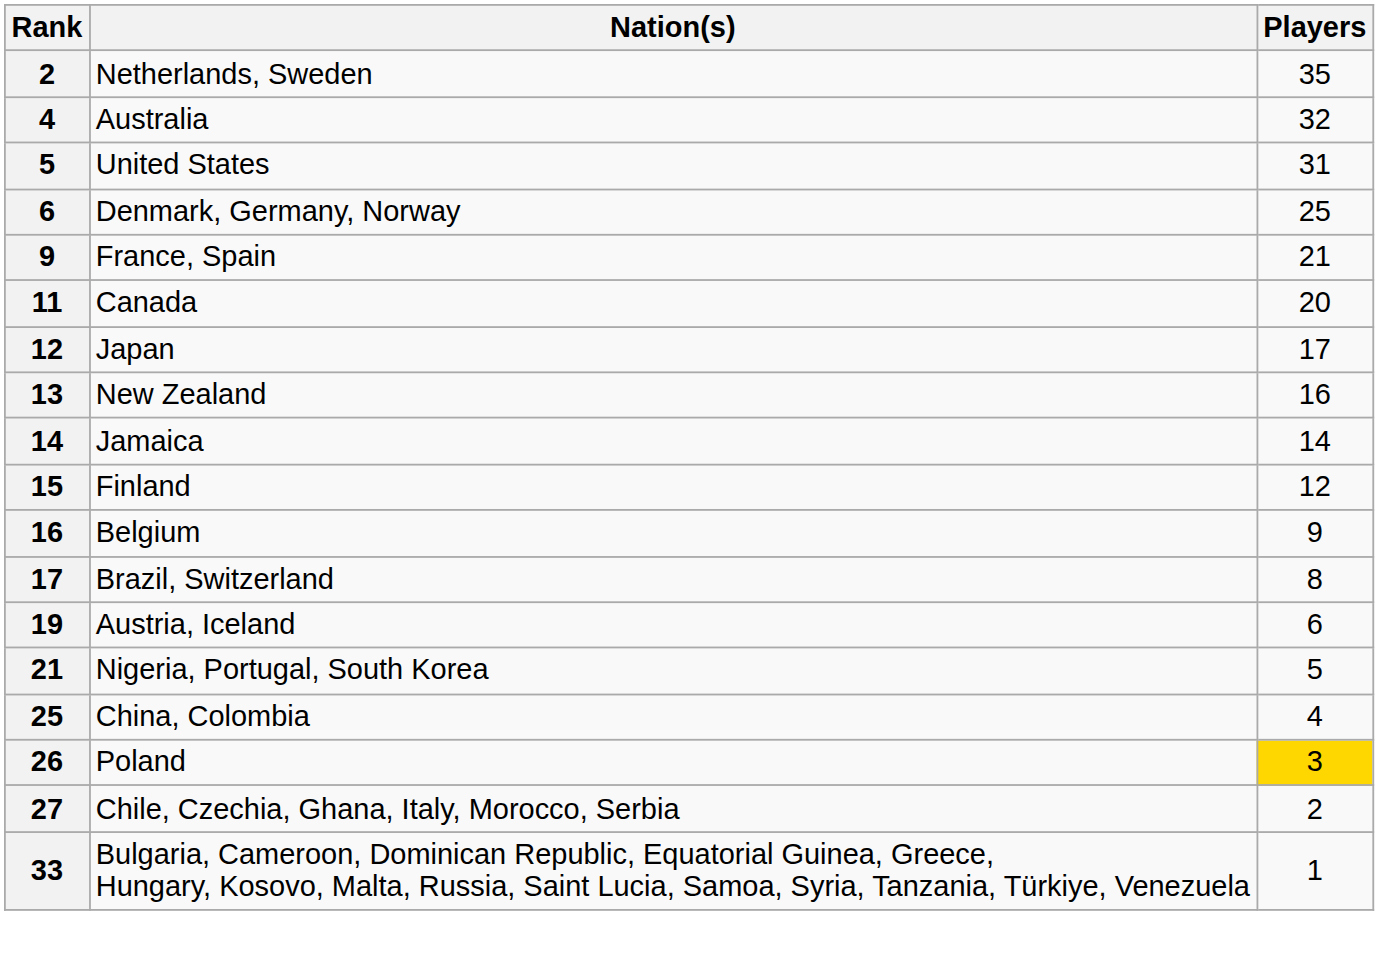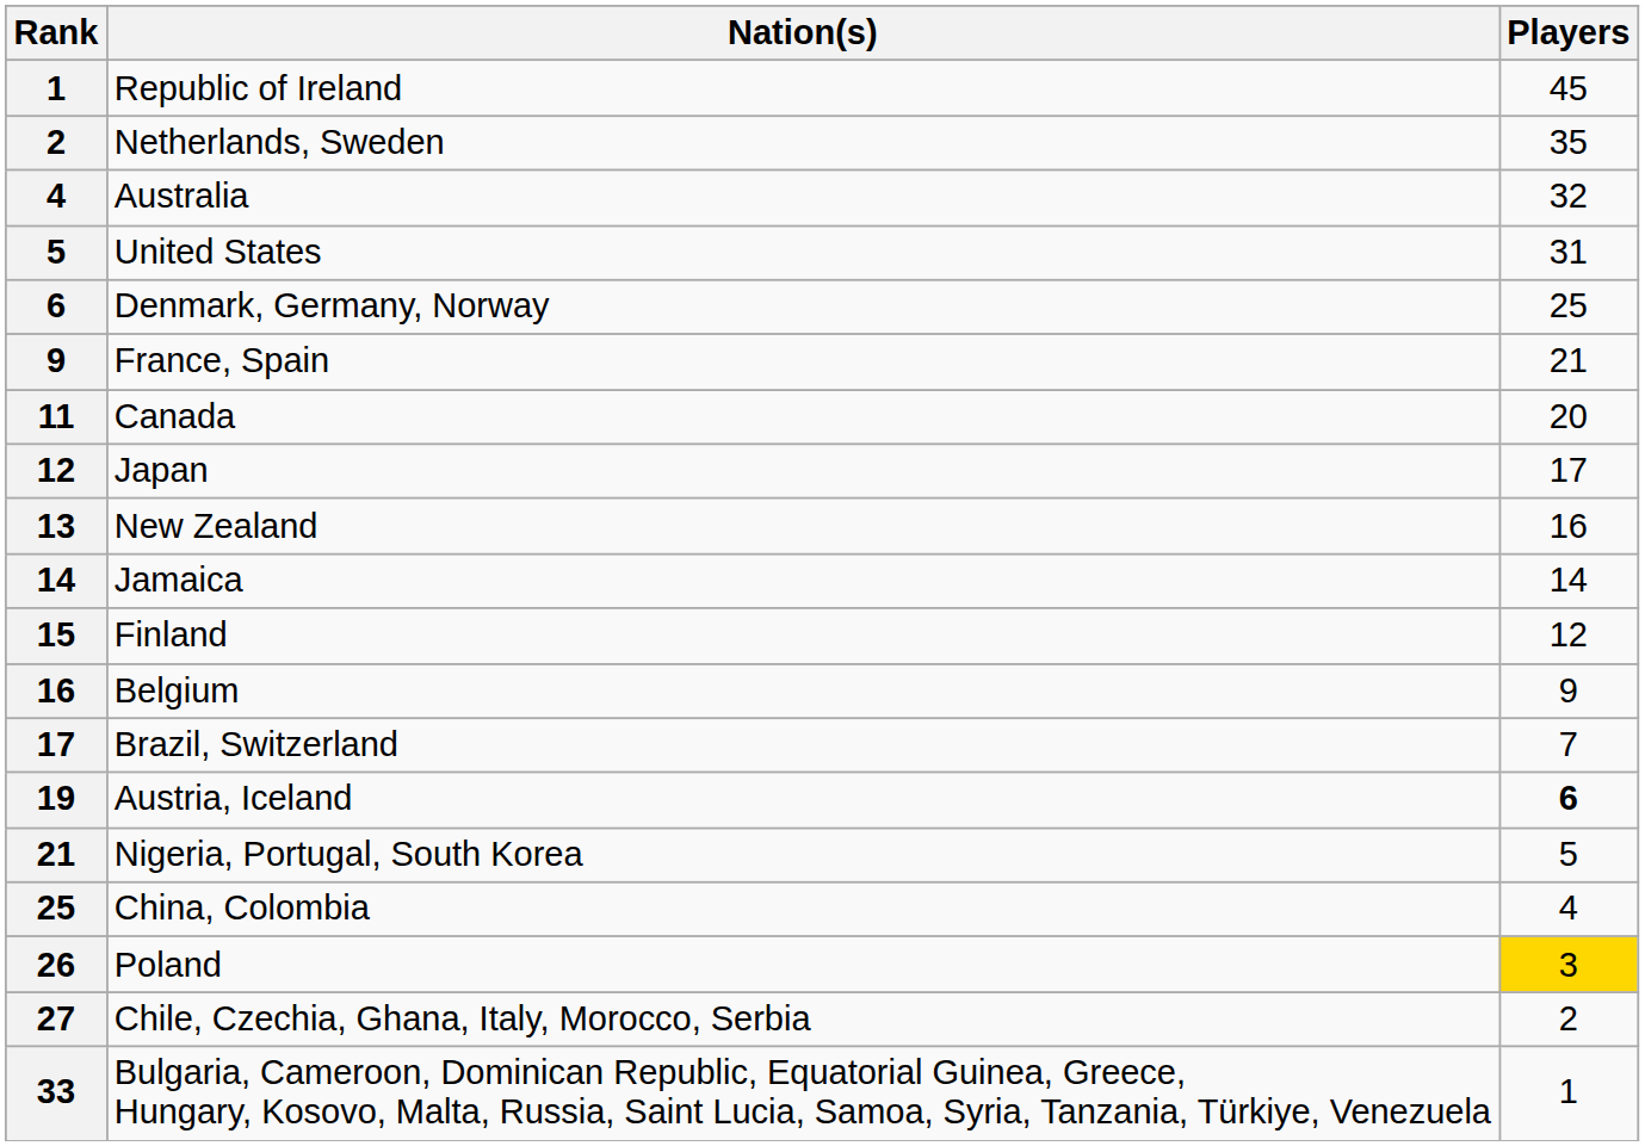+ row: 1 | Republic of Ireland | 45
Brazil, Switzerland | Players: 8 -> 7
Austria, Iceland | Players: normal -> bold
